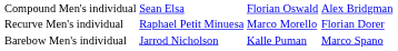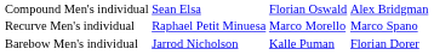Recurve Men's individual | column 4: Florian Dorer -> Marco Spano
Barebow Men's individual | column 4: Marco Spano -> Florian Dorer
